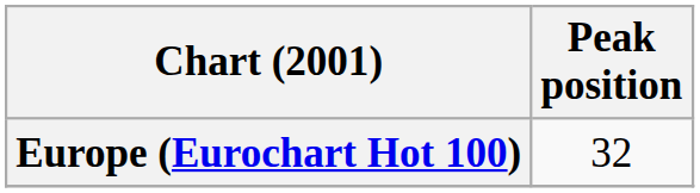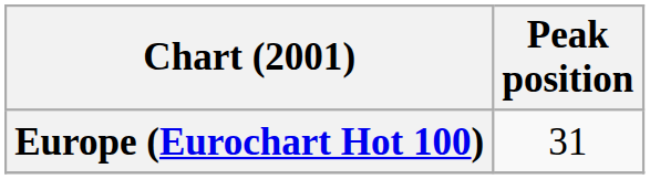Europe (Eurochart Hot 100) | Peak position: 32 -> 31
